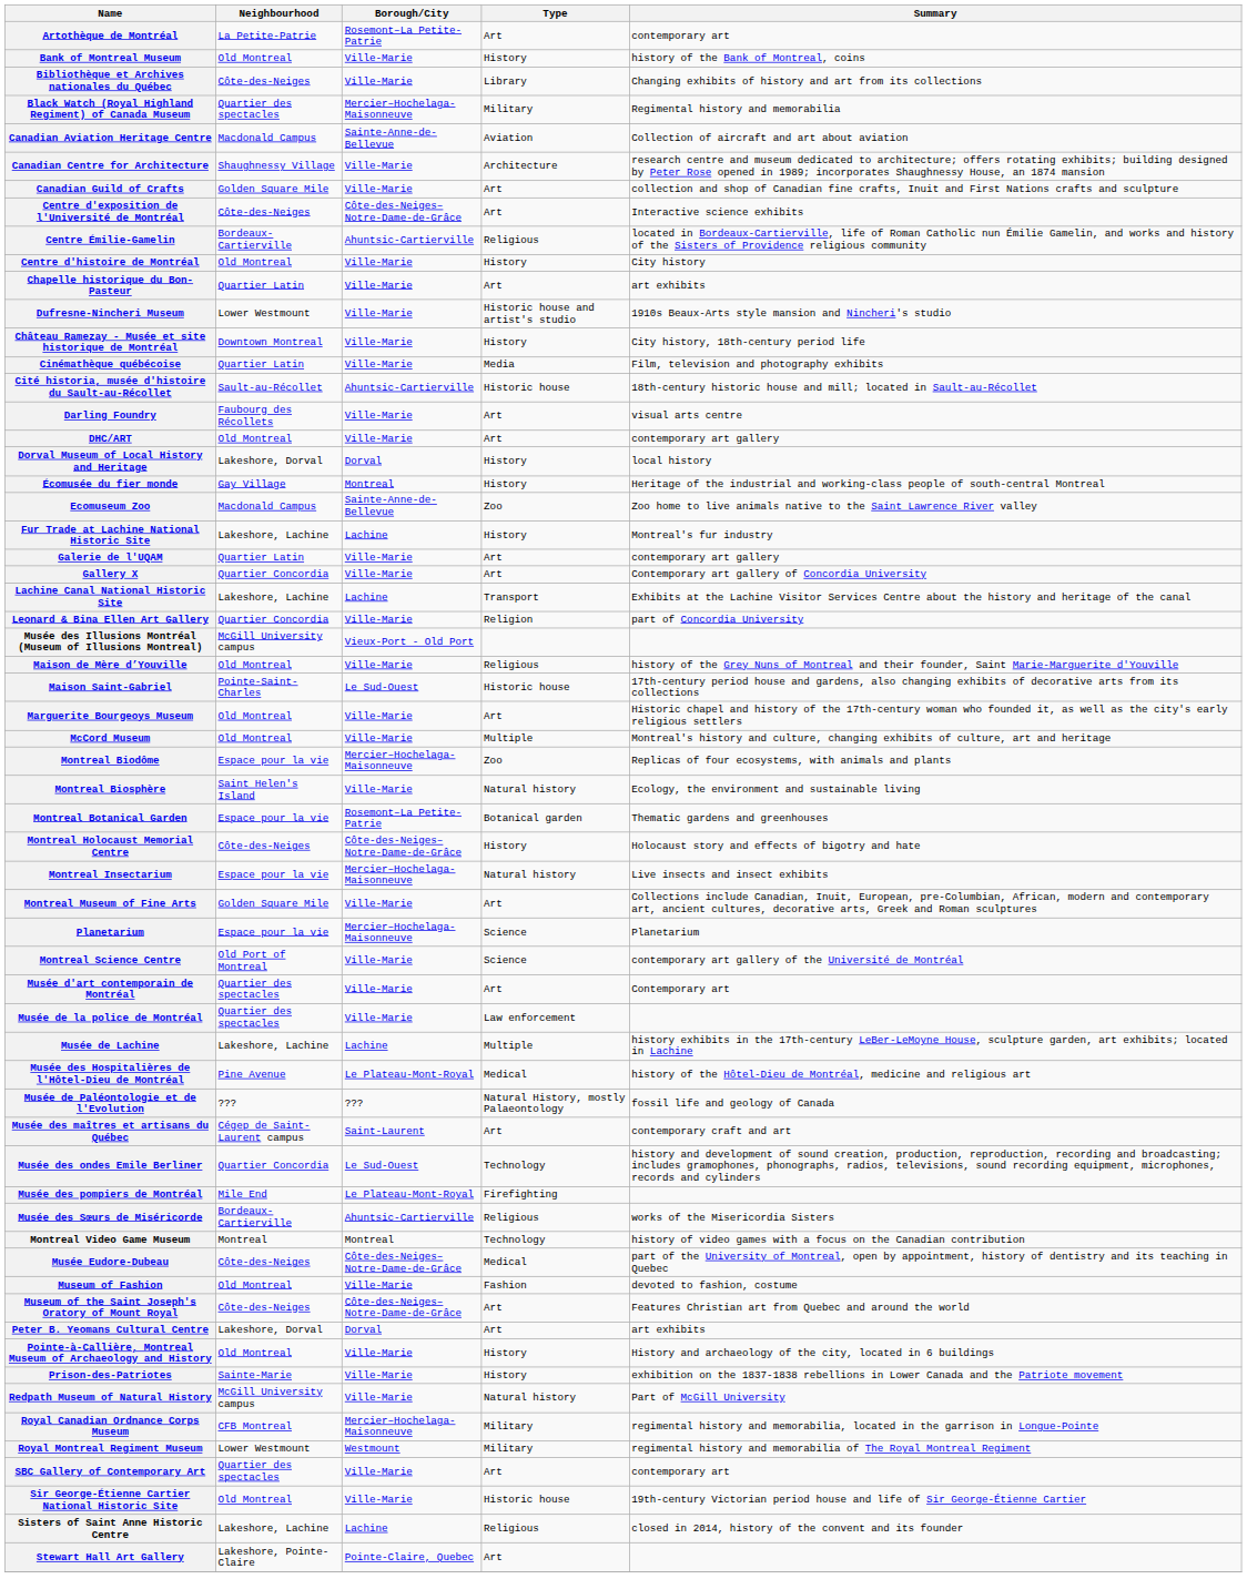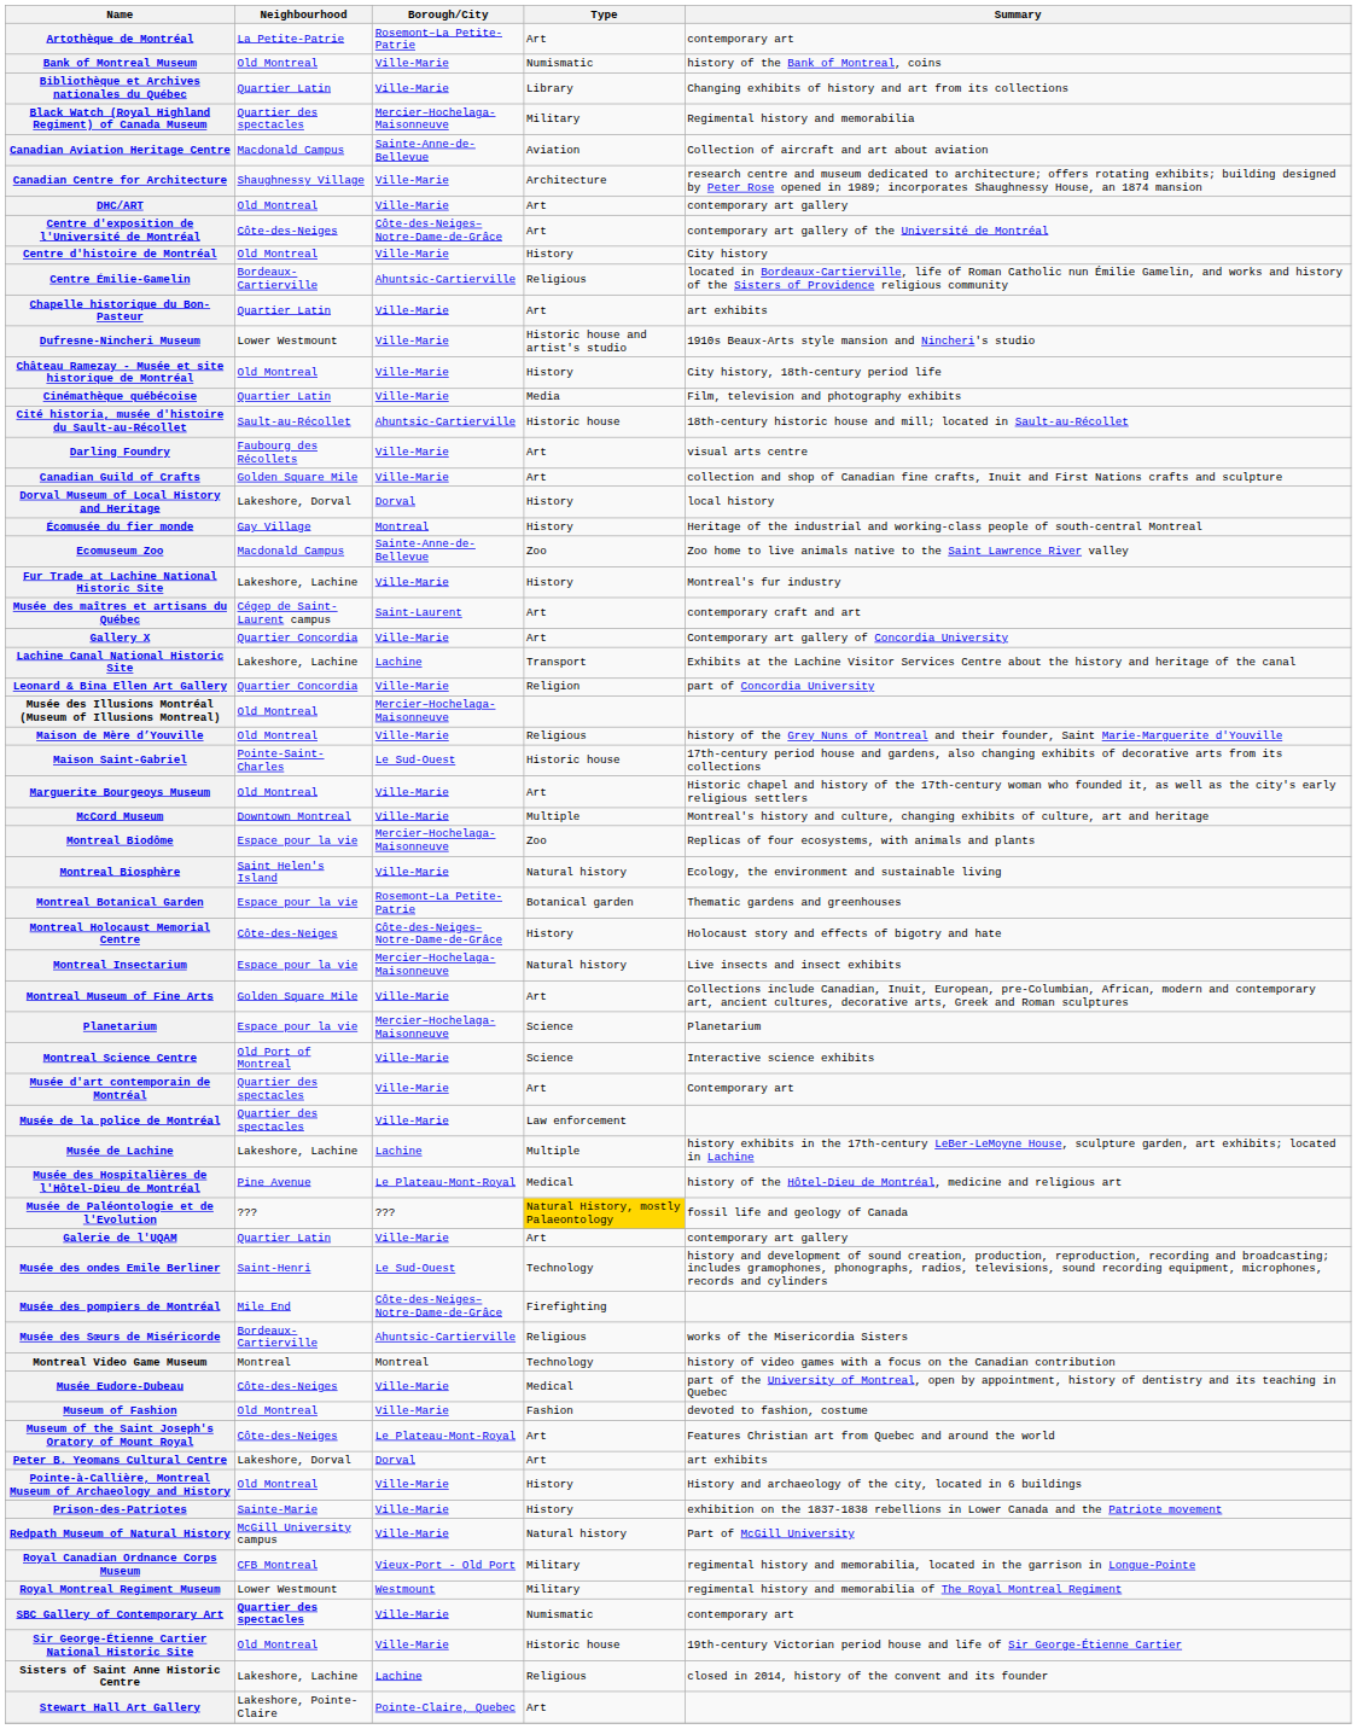Bank of Montreal Museum | Type: History -> Numismatic
Bibliothèque et Archives nationales du Québec | Neighbourhood: Côte-des-Neiges -> Quartier Latin
rows swapped: Canadian Guild of Crafts <-> DHC/ART
Centre d'exposition de l'Université de Montréal | Summary: Interactive science exhibits -> contemporary art gallery of the Université de Montréal
rows swapped: Centre d'histoire de Montréal <-> Centre Émilie-Gamelin
Château Ramezay - Musée et site historique de Montréal | Neighbourhood: Downtown Montreal -> Old Montreal
Fur Trade at Lachine National Historic Site | Borough/City: Lachine -> Ville-Marie
rows swapped: Galerie de l'UQAM <-> Musée des maîtres et artisans du Québec
Musée des Illusions Montréal (Museum of Illusions Montreal) | Neighbourhood: McGill University campus -> Old Montreal
Musée des Illusions Montréal (Museum of Illusions Montreal) | Borough/City: Vieux-Port - Old Port -> Mercier–Hochelaga-Maisonneuve
McCord Museum | Neighbourhood: Old Montreal -> Downtown Montreal
Montreal Science Centre | Summary: contemporary art gallery of the Université de Montréal -> Interactive science exhibits
Musée de Paléontologie et de l'Evolution | Type: no background -> gold background
Musée des ondes Emile Berliner | Neighbourhood: Quartier Concordia -> Saint-Henri
Musée des pompiers de Montréal | Borough/City: Le Plateau-Mont-Royal -> Côte-des-Neiges–Notre-Dame-de-Grâce
Musée Eudore-Dubeau | Borough/City: Côte-des-Neiges–Notre-Dame-de-Grâce -> Ville-Marie
Museum of the Saint Joseph's Oratory of Mount Royal | Borough/City: Côte-des-Neiges–Notre-Dame-de-Grâce -> Le Plateau-Mont-Royal
Royal Canadian Ordnance Corps Museum | Borough/City: Mercier–Hochelaga-Maisonneuve -> Vieux-Port - Old Port
SBC Gallery of Contemporary Art | Neighbourhood: normal -> bold
SBC Gallery of Contemporary Art | Type: Art -> Numismatic
